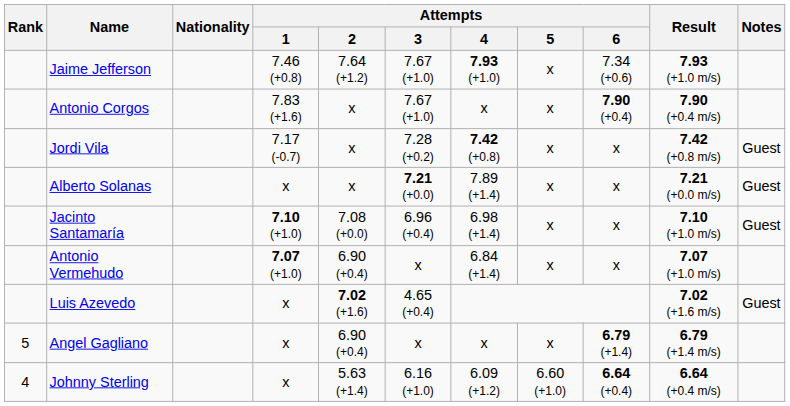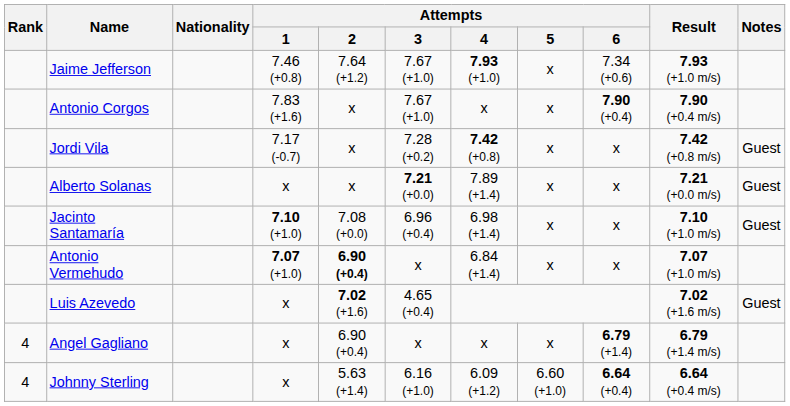Antonio Vermehudo | Attempts / 2: normal -> bold
Angel Gagliano | Rank: 5 -> 4
